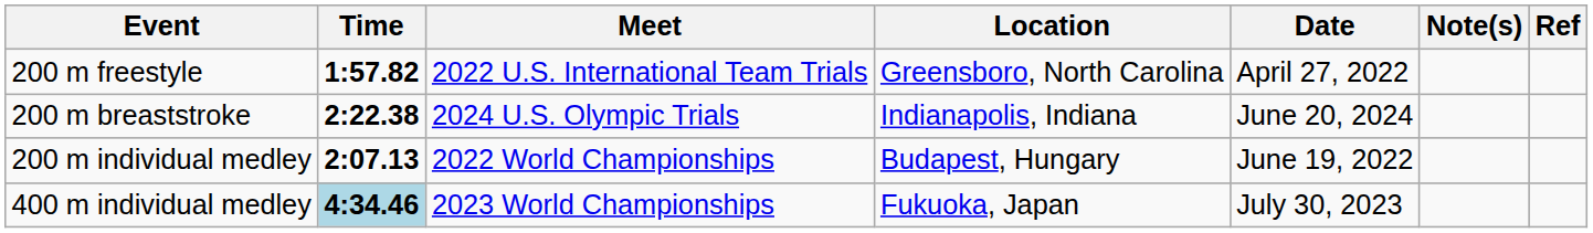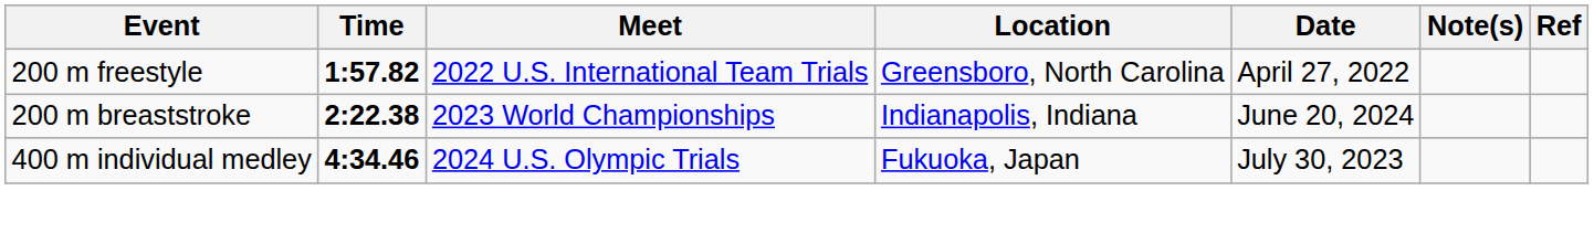200 m breaststroke | Meet: 2024 U.S. Olympic Trials -> 2023 World Championships
- row: 200 m individual medley | 2:07.13 | 2022 World Championships | Budapest, Hungary | June 19, 2022
400 m individual medley | Time: lightblue background -> no background
400 m individual medley | Meet: 2023 World Championships -> 2024 U.S. Olympic Trials
